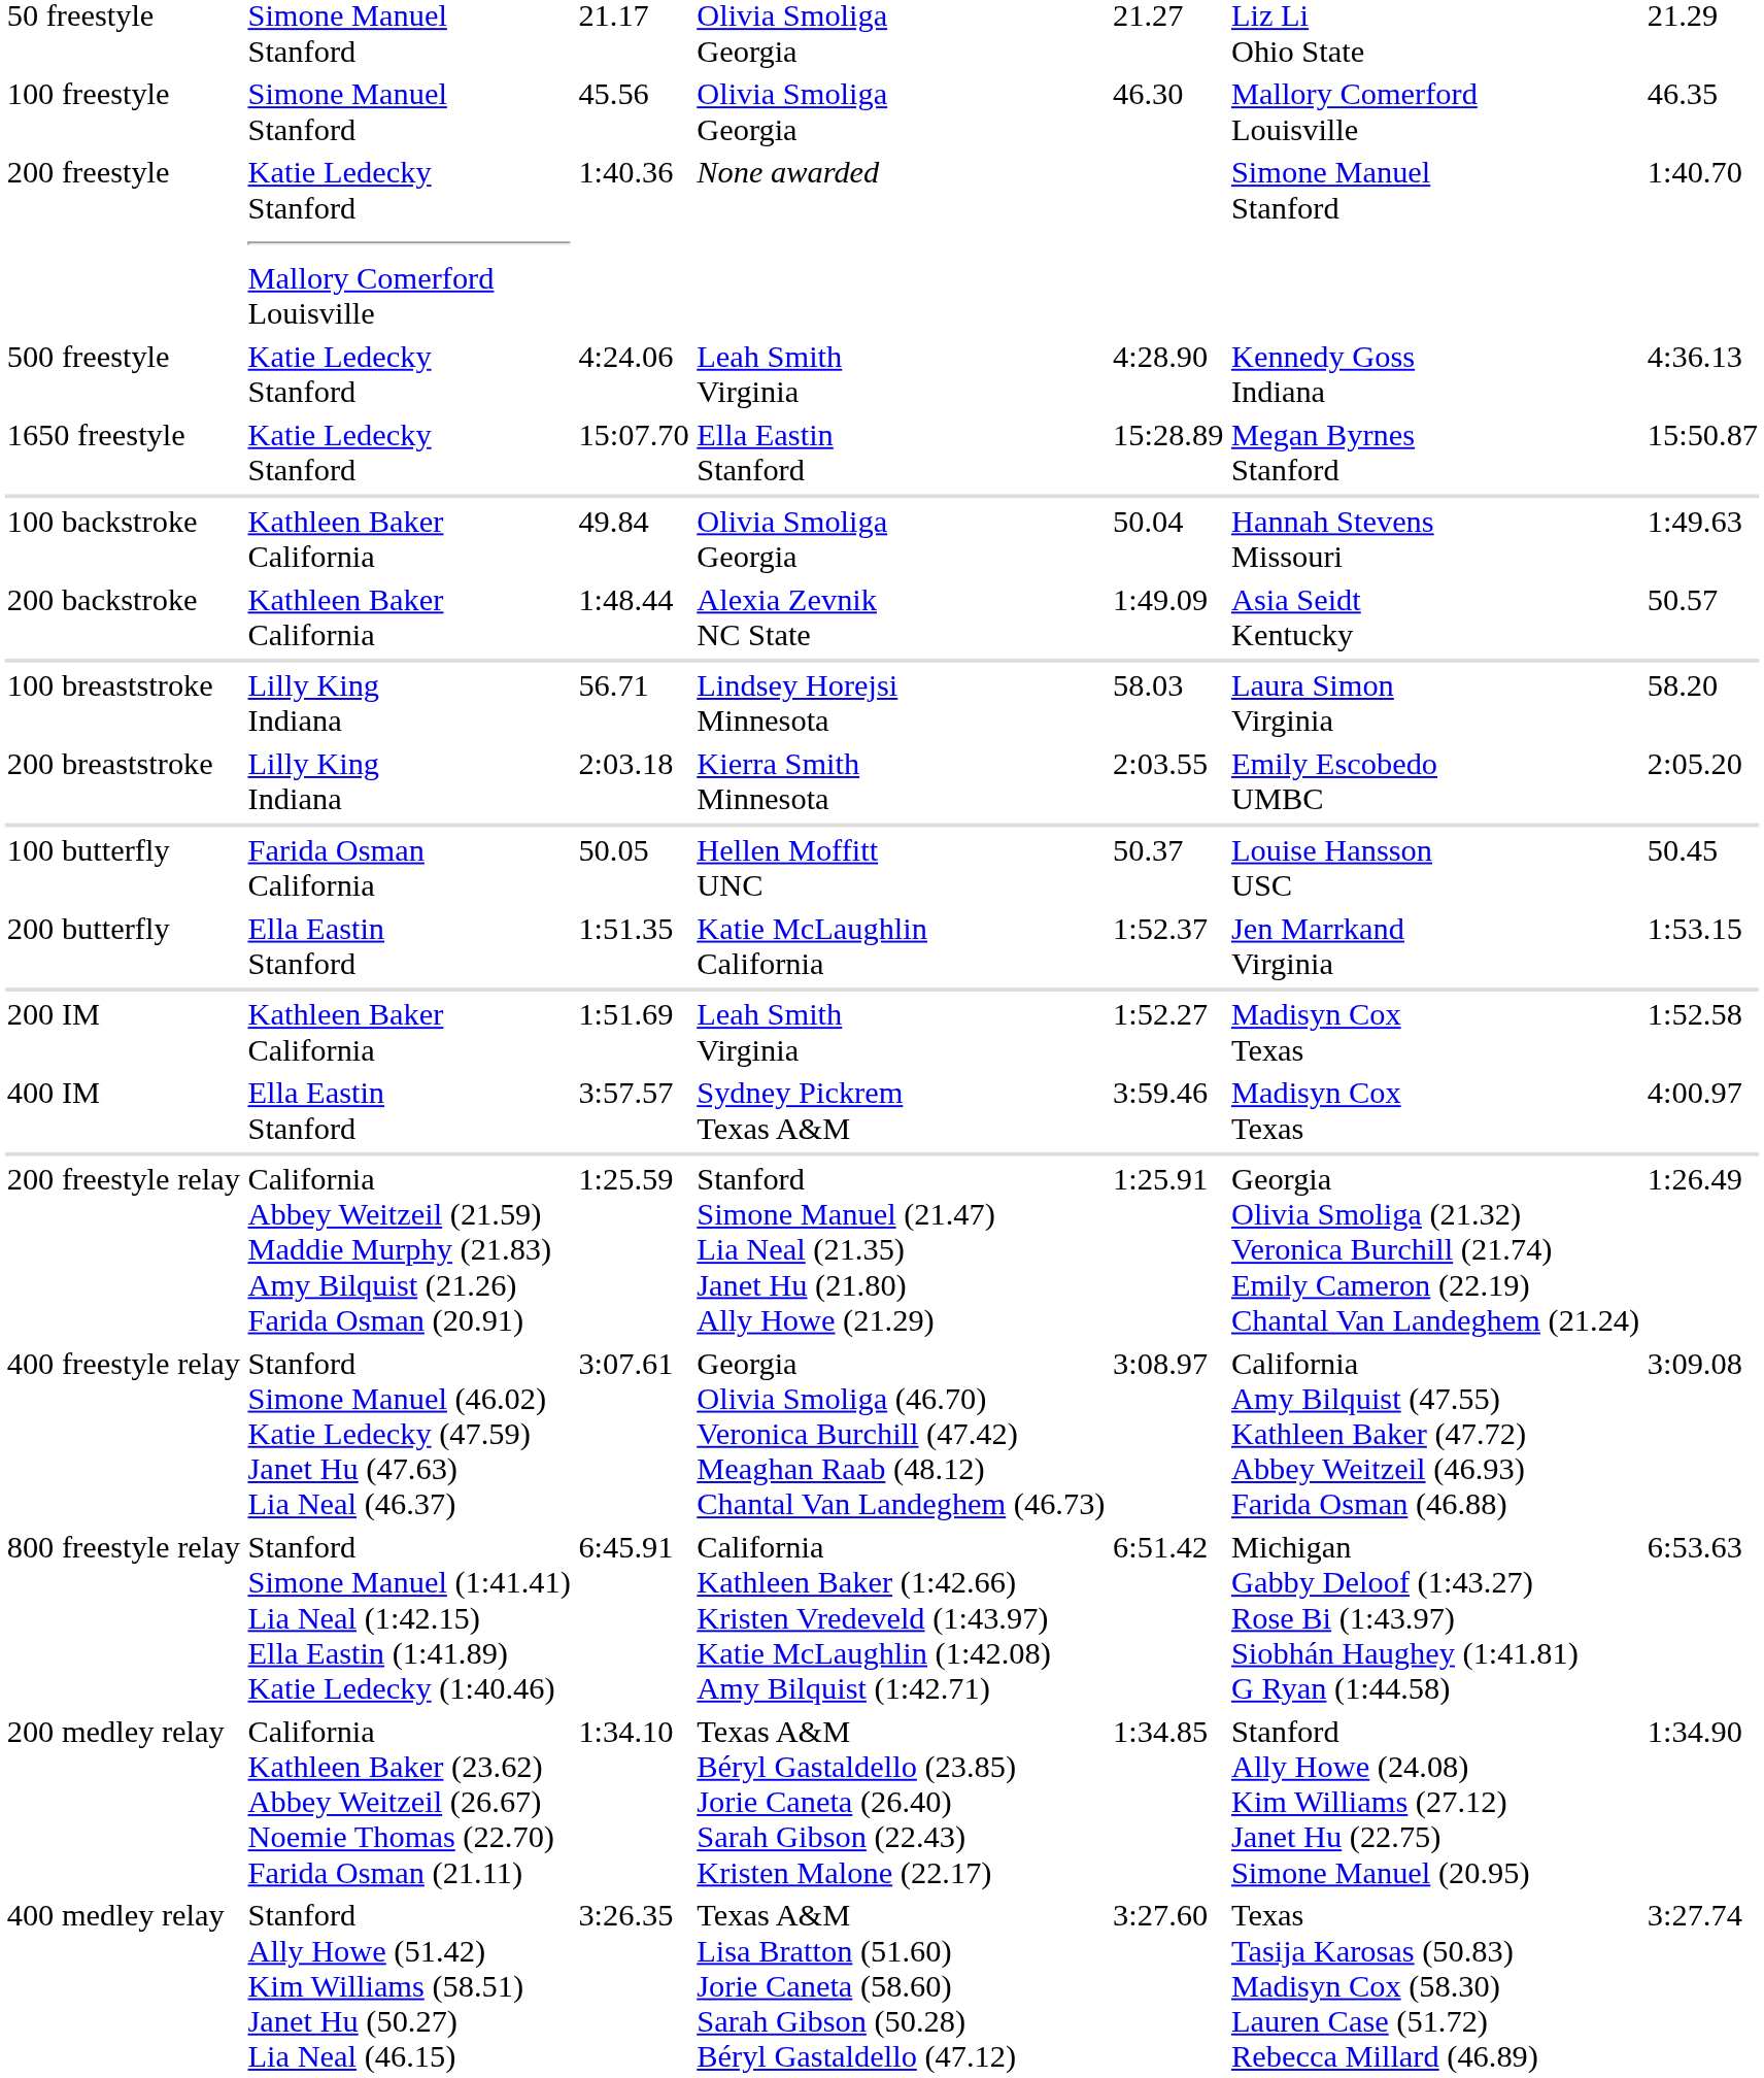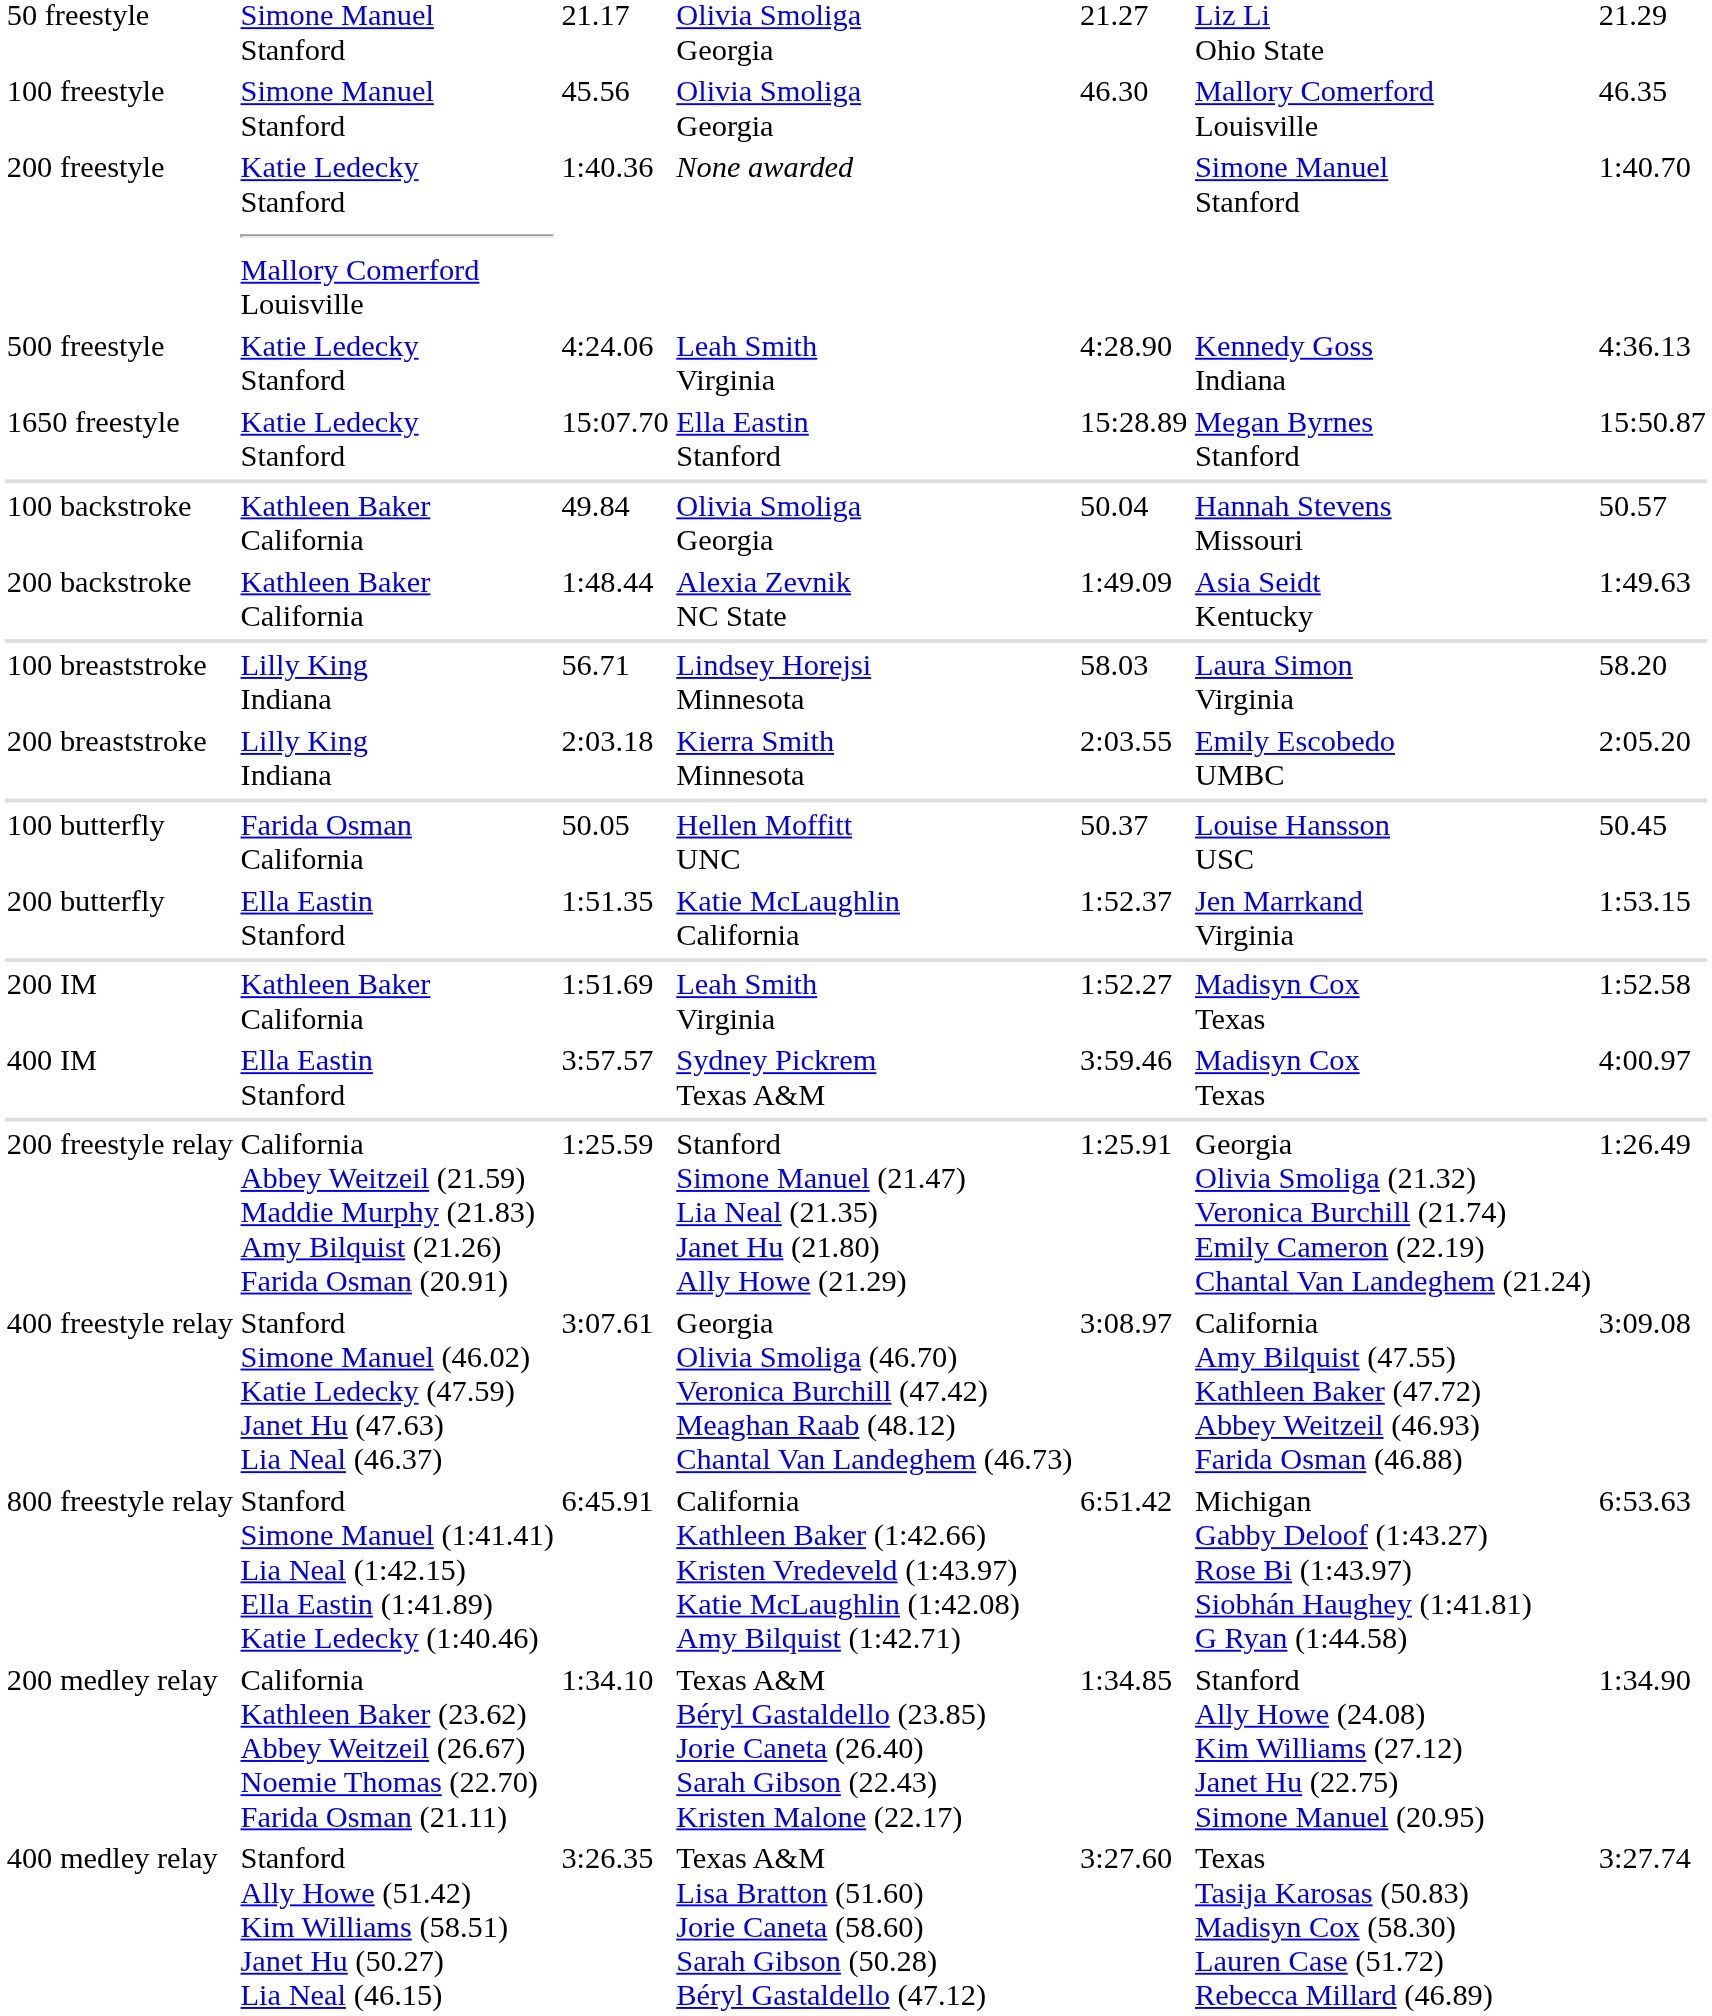100 backstroke | column 7: 1:49.63 -> 50.57
200 backstroke | column 7: 50.57 -> 1:49.63
